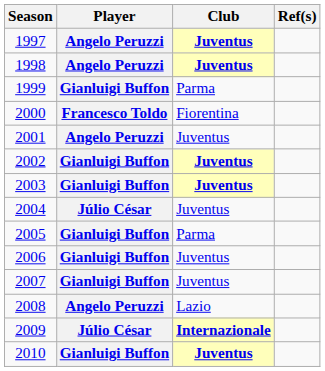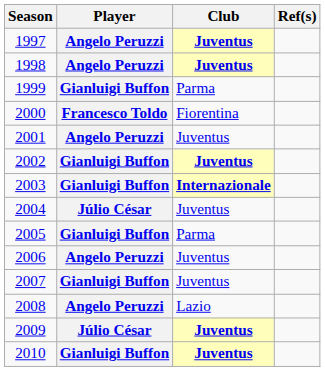2003 | Club: Juventus -> Internazionale
2006 | Player: Gianluigi Buffon -> Angelo Peruzzi
2009 | Club: Internazionale -> Juventus
